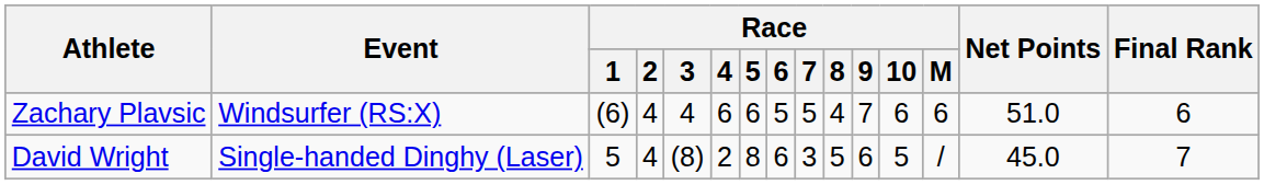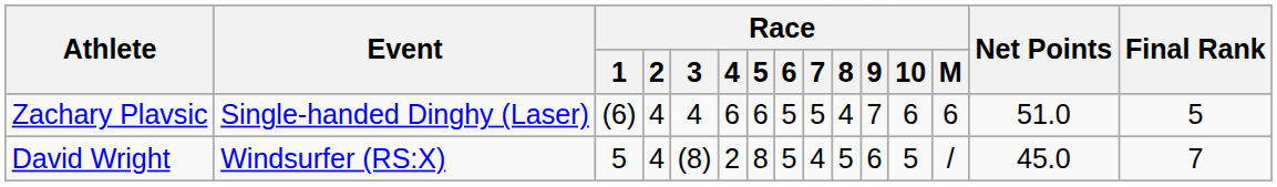Zachary Plavsic | Event: Windsurfer (RS:X) -> Single-handed Dinghy (Laser)
Zachary Plavsic | Final Rank: 6 -> 5
David Wright | Event: Single-handed Dinghy (Laser) -> Windsurfer (RS:X)
David Wright | Race / 6: 6 -> 5
David Wright | Race / 7: 3 -> 4
